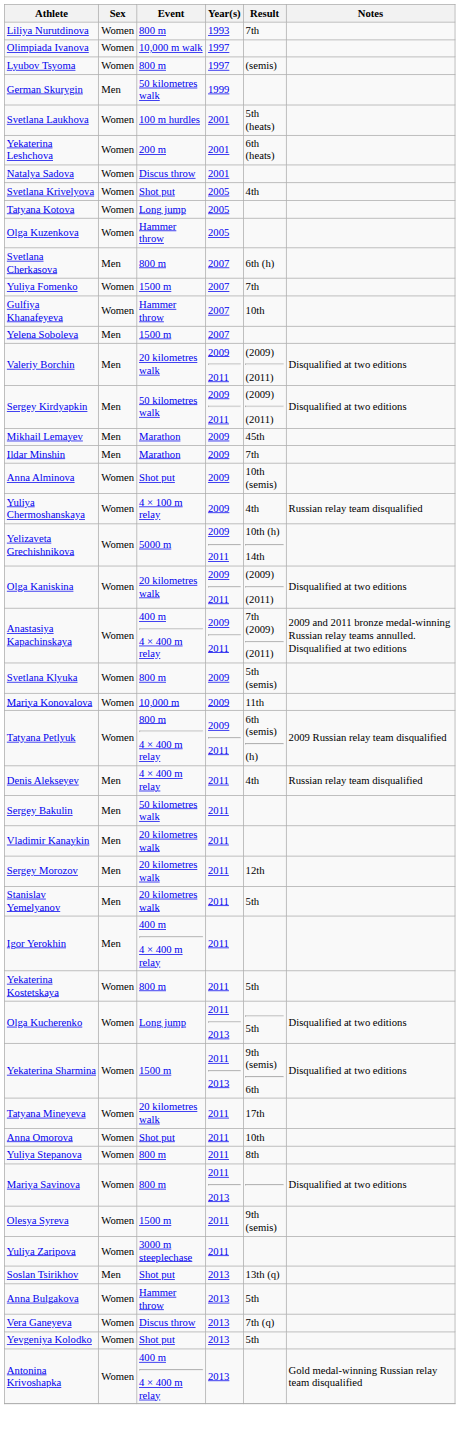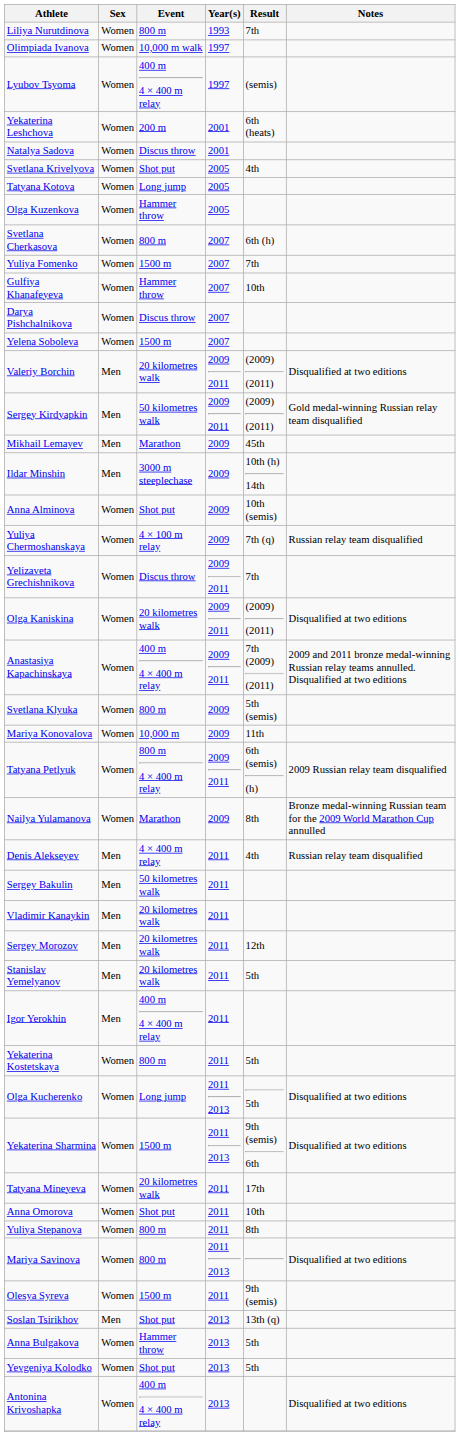Lyubov Tsyoma | Event: 800 m -> 400 m 4 × 400 m relay
- row: German Skurygin | Men | 50 kilometres walk | 1999
- row: Svetlana Laukhova | Women | 100 m hurdles | 2001 | 5th (heats)
Svetlana Cherkasova | Sex: Men -> Women
+ row: Darya Pishchalnikova | Women | Discus throw | 2007
Yelena Soboleva | Sex: Men -> Women
Sergey Kirdyapkin | Notes: Disqualified at two editions -> Gold medal-winning Russian relay team disqualified
Ildar Minshin | Event: Marathon -> 3000 m steeplechase
Ildar Minshin | Result: 7th -> 10th (h) 14th
Yuliya Chermoshanskaya | Result: 4th -> 7th (q)
Yelizaveta Grechishnikova | Event: 5000 m -> Discus throw
Yelizaveta Grechishnikova | Result: 10th (h) 14th -> 7th
+ row: Nailya Yulamanova | Women | Marathon | 2009 | 8th | Bronze medal-winning Russian team for the 2009 World Marathon Cup annulled
- row: Yuliya Zaripova | Women | 3000 m steeplechase | 2011
- row: Vera Ganeyeva | Women | Discus throw | 2013 | 7th (q)
Antonina Krivoshapka | Notes: Gold medal-winning Russian relay team disqualified -> Disqualified at two editions
